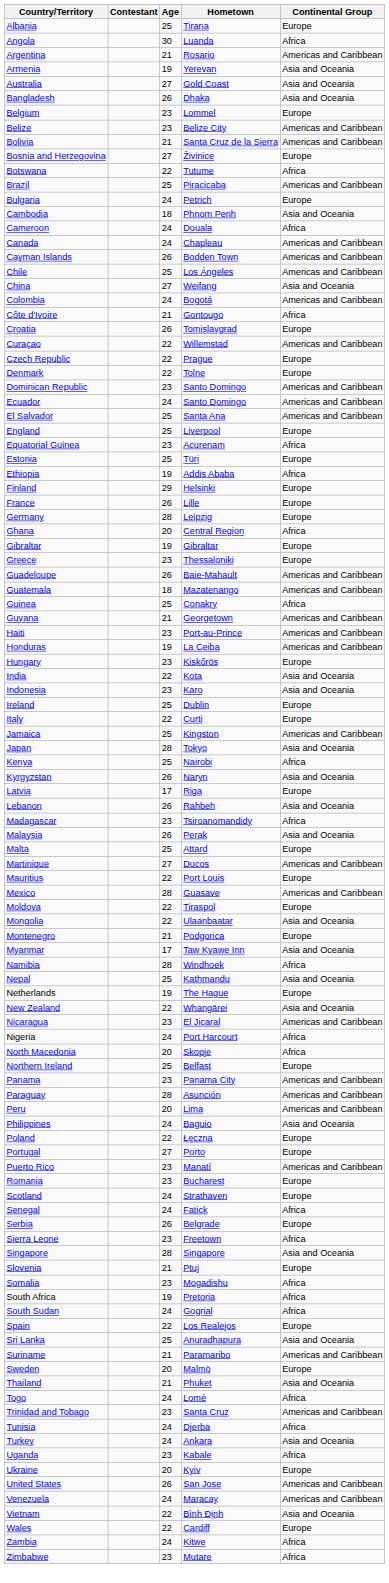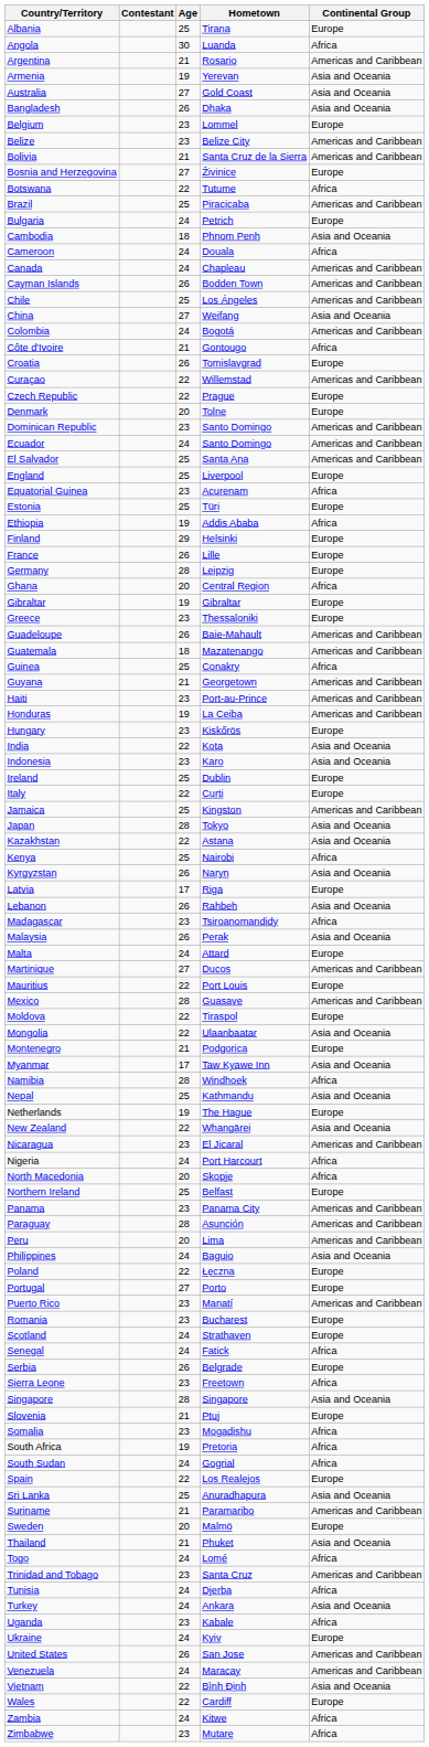Denmark | Age: 22 -> 20
+ row: Kazakhstan | 22 | Astana | Asia and Oceania
Malta | Age: 25 -> 24
Ukraine | Age: 20 -> 24
